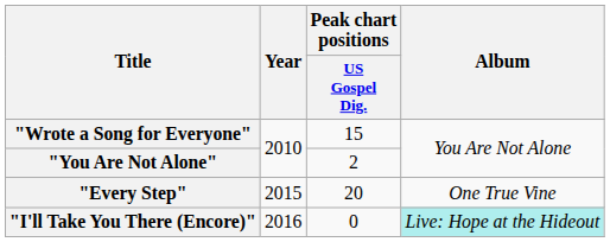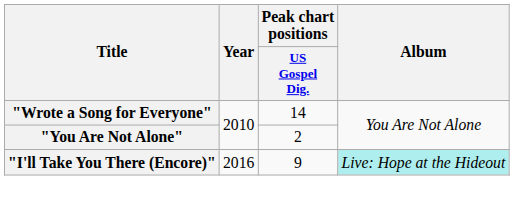"Wrote a Song for Everyone" | Peak chart positions / US Gospel Dig.: 15 -> 14
- row: "Every Step" | 2015 | 20 | One True Vine
"I'll Take You There (Encore)" | Peak chart positions / US Gospel Dig.: 0 -> 9
